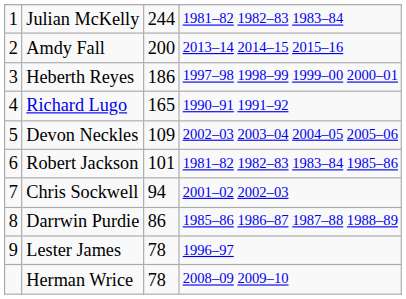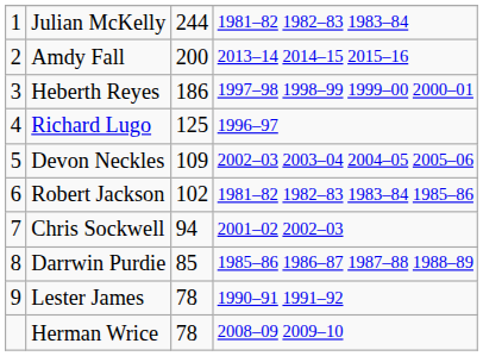Richard Lugo | column 3: 165 -> 125
Richard Lugo | column 4: 1990–91 1991–92 -> 1996–97
Robert Jackson | column 3: 101 -> 102
Darrwin Purdie | column 3: 86 -> 85
Lester James | column 4: 1996–97 -> 1990–91 1991–92
